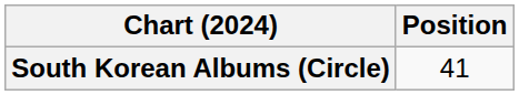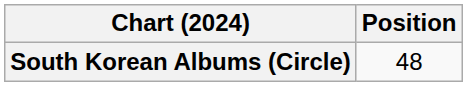South Korean Albums (Circle) | Position: 41 -> 48
